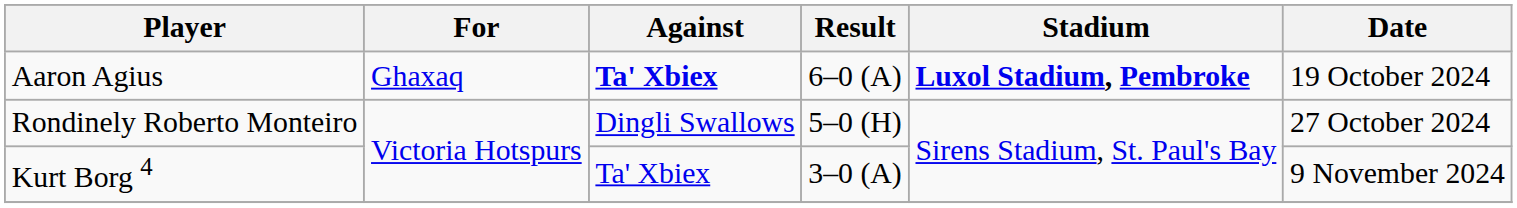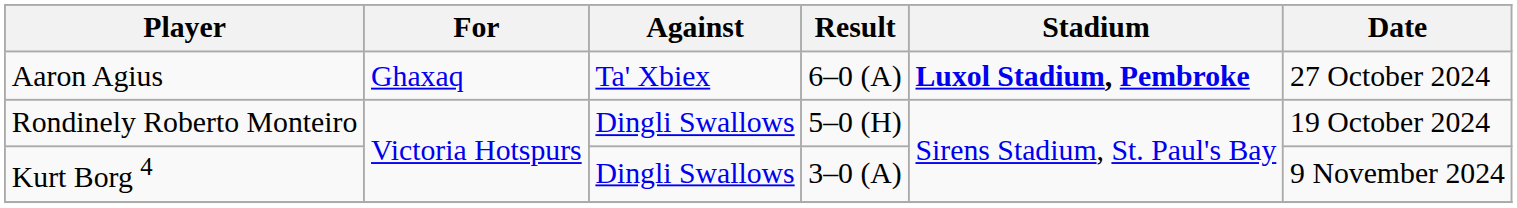Aaron Agius | Against: bold -> normal
Aaron Agius | Date: 19 October 2024 -> 27 October 2024
Rondinely Roberto Monteiro | Date: 27 October 2024 -> 19 October 2024
Kurt Borg 4 | Against: Ta' Xbiex -> Dingli Swallows
